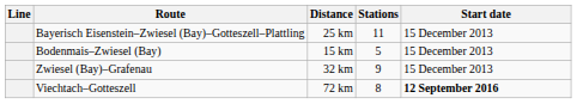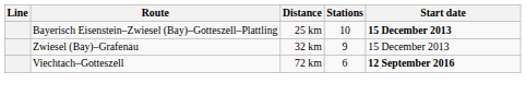Bayerisch Eisenstein–Zwiesel (Bay)–Gotteszell–Plattling | Stations: 11 -> 10
Bayerisch Eisenstein–Zwiesel (Bay)–Gotteszell–Plattling | Start date: normal -> bold
- row: Bodenmais–Zwiesel (Bay) | 15 km | 5 | 15 December 2013
Viechtach–Gotteszell | Stations: 8 -> 6
